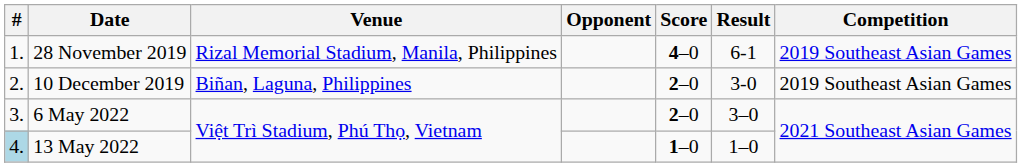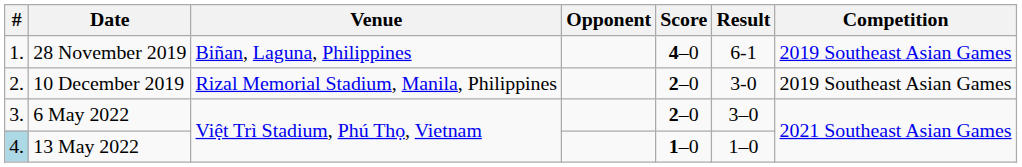28 November 2019 | Venue: Rizal Memorial Stadium, Manila, Philippines -> Biñan, Laguna, Philippines
10 December 2019 | Venue: Biñan, Laguna, Philippines -> Rizal Memorial Stadium, Manila, Philippines
